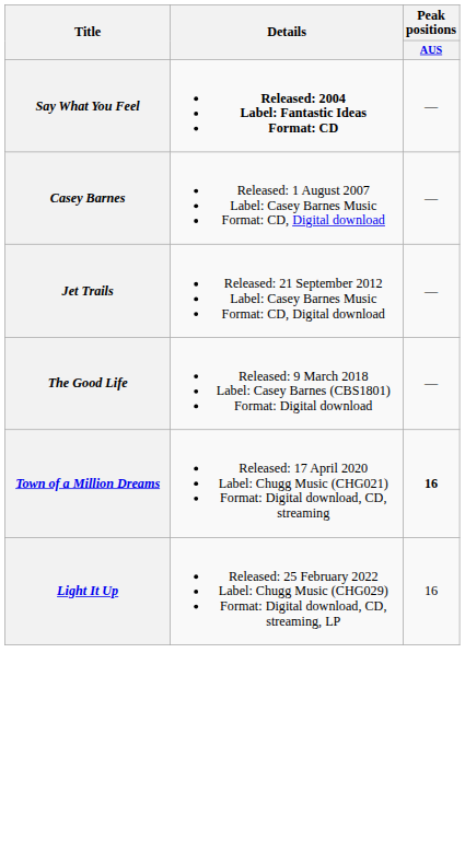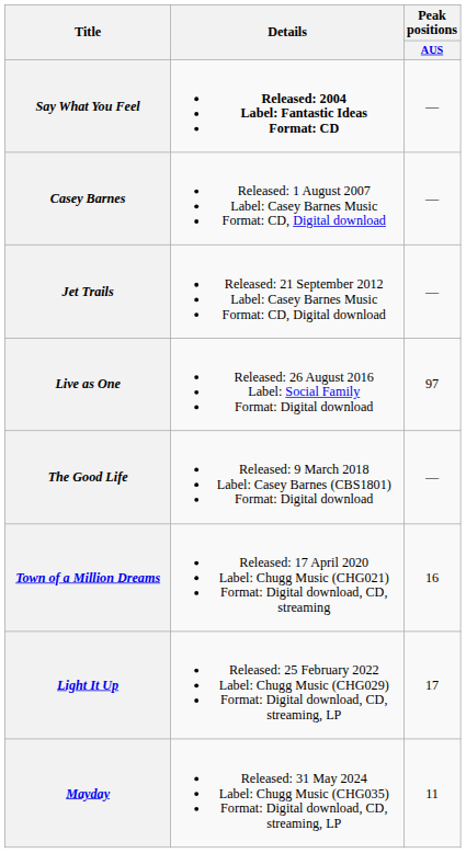+ row: Live as One | Released: 26 August 2016 Label: Social Family Format: Digital download | 97
Town of a Million Dreams | Peak positions / AUS: bold -> normal
Light It Up | Peak positions / AUS: 16 -> 17
+ row: Mayday | Released: 31 May 2024 Label: Chugg Music (CHG035) Format: Digital download, CD, streaming, LP | 11
